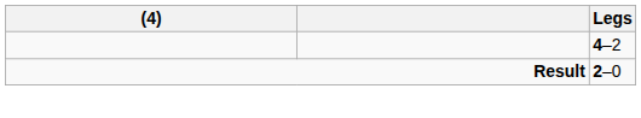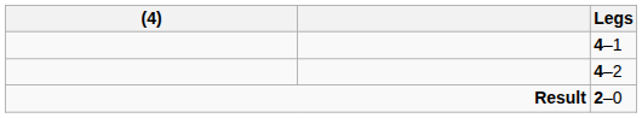+ row: 4–1
